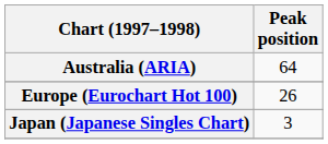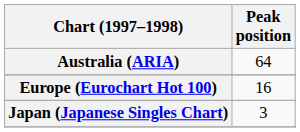Europe (Eurochart Hot 100) | Peak position: 26 -> 16
